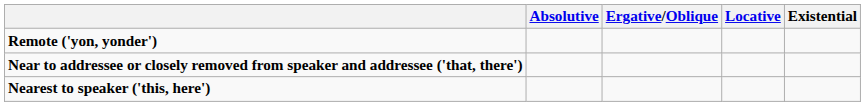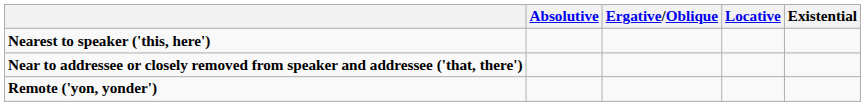rows swapped: Nearest to speaker ('this, here') <-> Remote ('yon, yonder')
